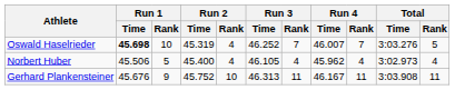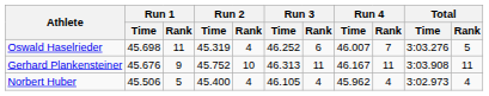Oswald Haselrieder | Run 1 / Time: bold -> normal
Oswald Haselrieder | Run 1 / Rank: 10 -> 11
Oswald Haselrieder | Run 3 / Rank: 7 -> 6
rows swapped: Gerhard Plankensteiner <-> Norbert Huber
